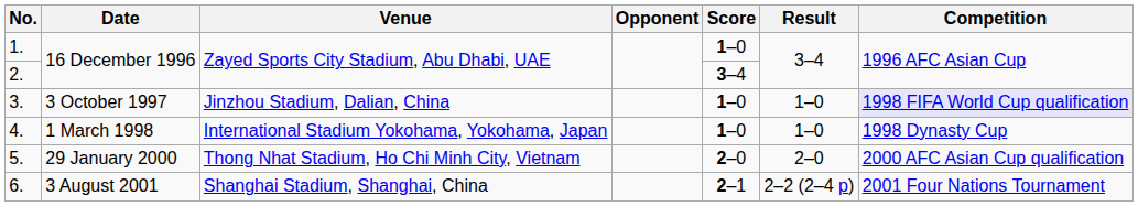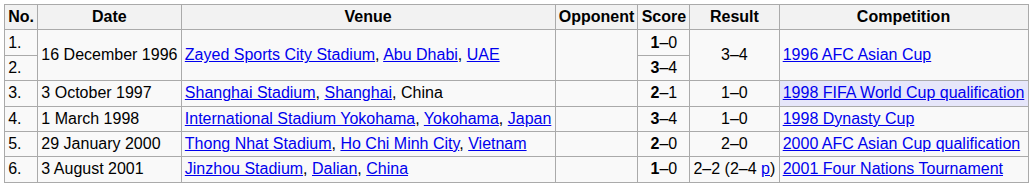3. | Venue: Jinzhou Stadium, Dalian, China -> Shanghai Stadium, Shanghai, China
3. | Score: 1–0 -> 2–1
4. | Score: 1–0 -> 3–4
6. | Venue: Shanghai Stadium, Shanghai, China -> Jinzhou Stadium, Dalian, China
6. | Score: 2–1 -> 1–0
